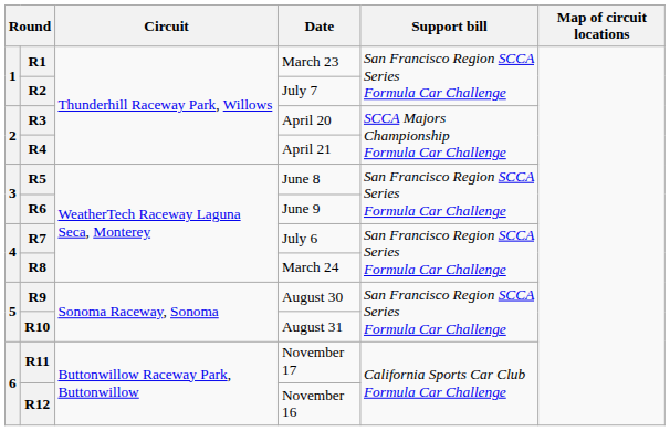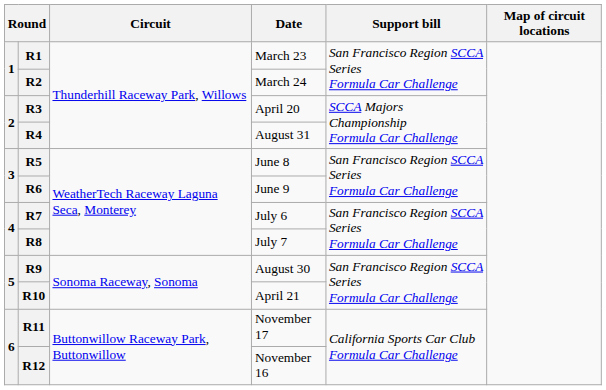R2 | Date: July 7 -> March 24
R4 | Date: April 21 -> August 31
R8 | Date: March 24 -> July 7
R10 | Date: August 31 -> April 21
